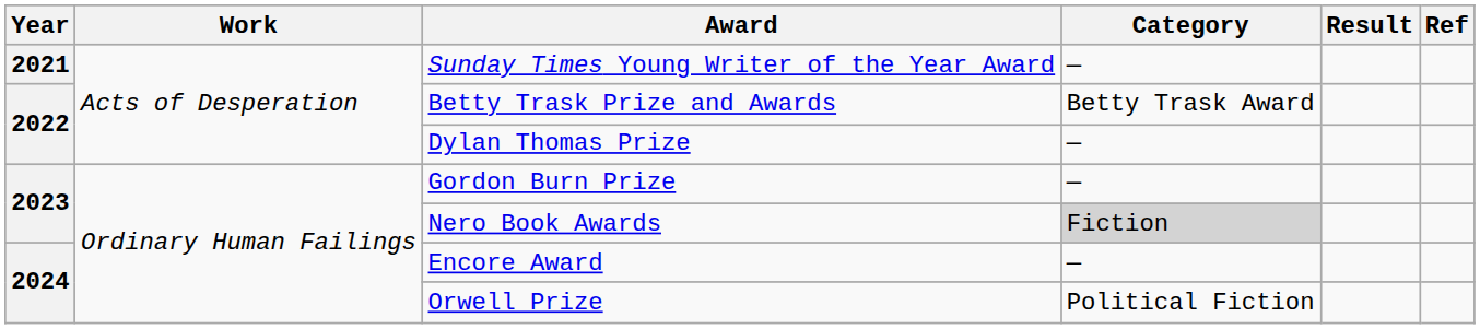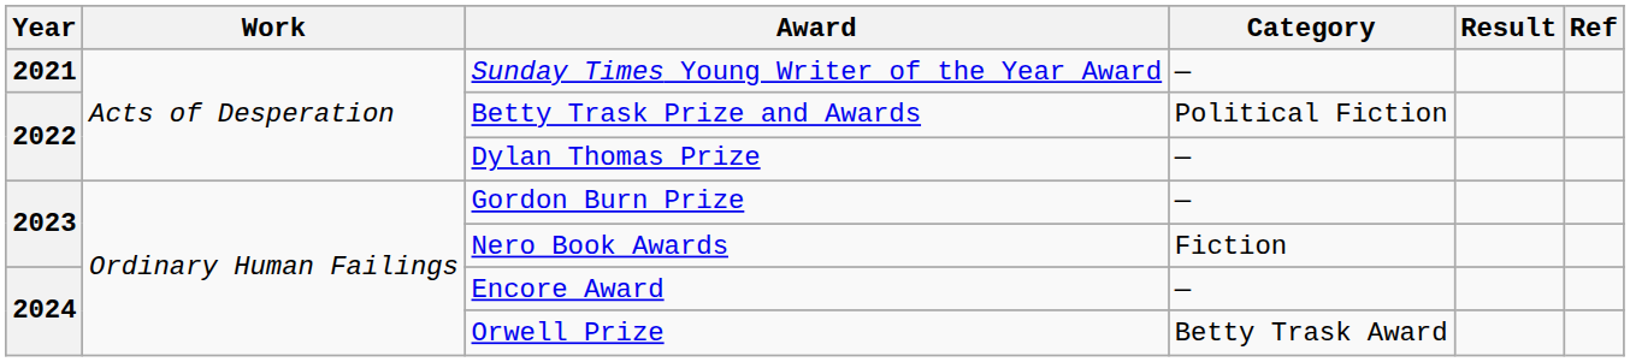Betty Trask Prize and Awards | Category: Betty Trask Award -> Political Fiction
Nero Book Awards | Category: lightgrey background -> no background
Orwell Prize | Category: Political Fiction -> Betty Trask Award
